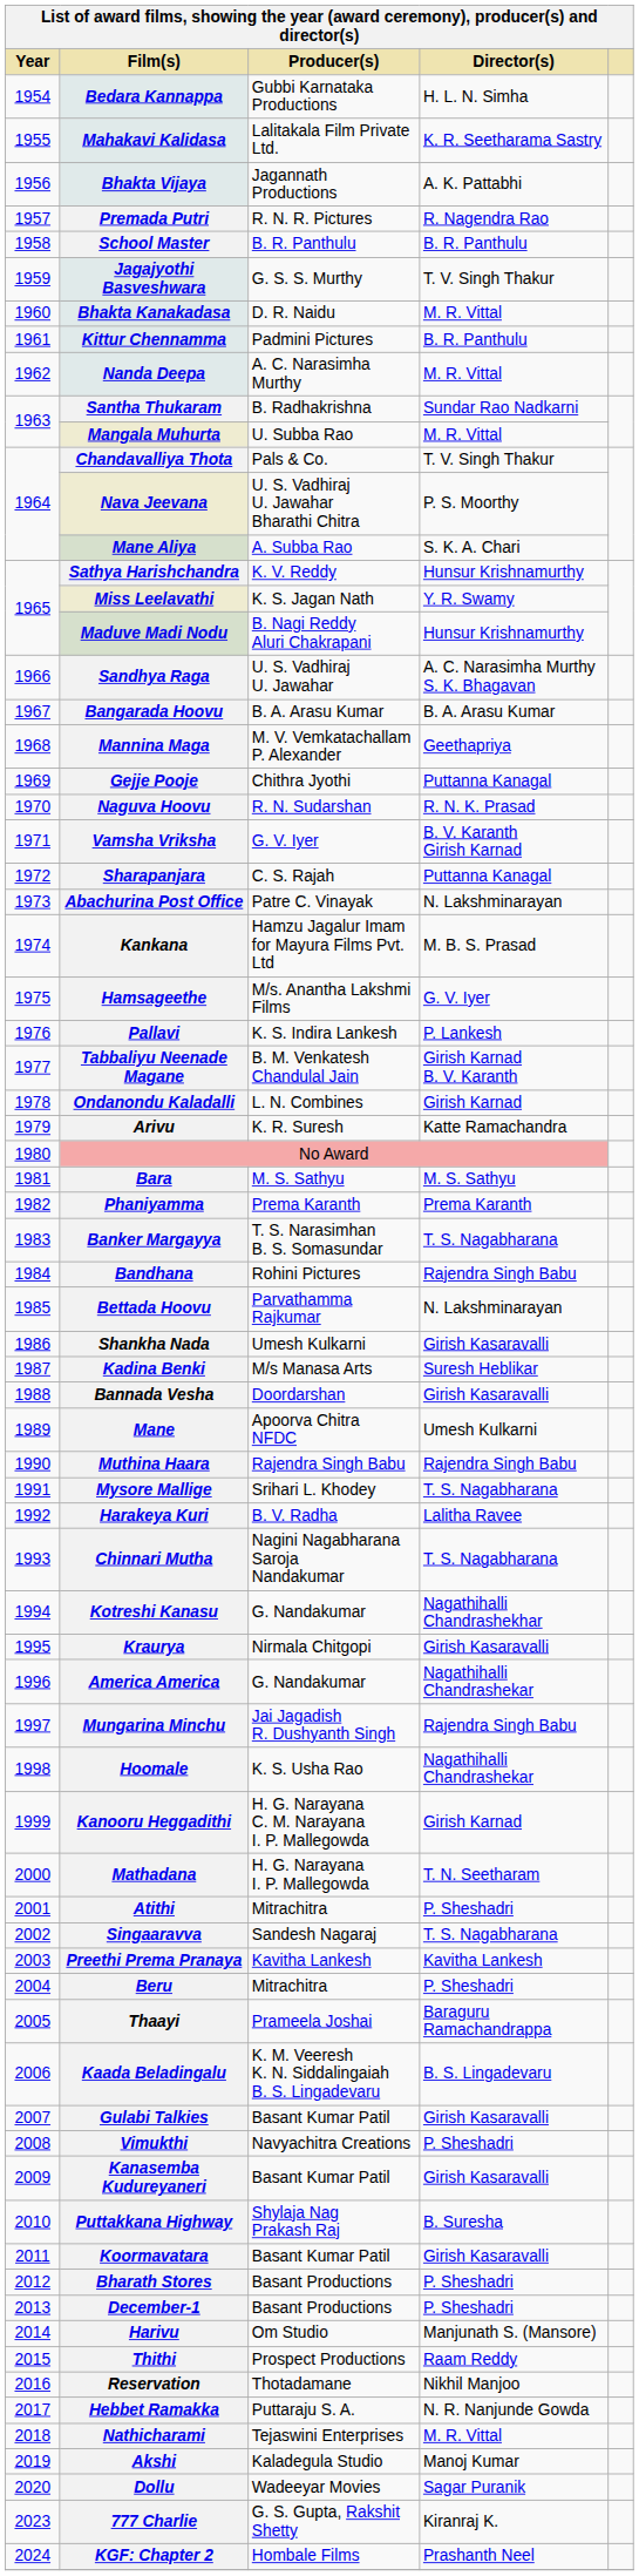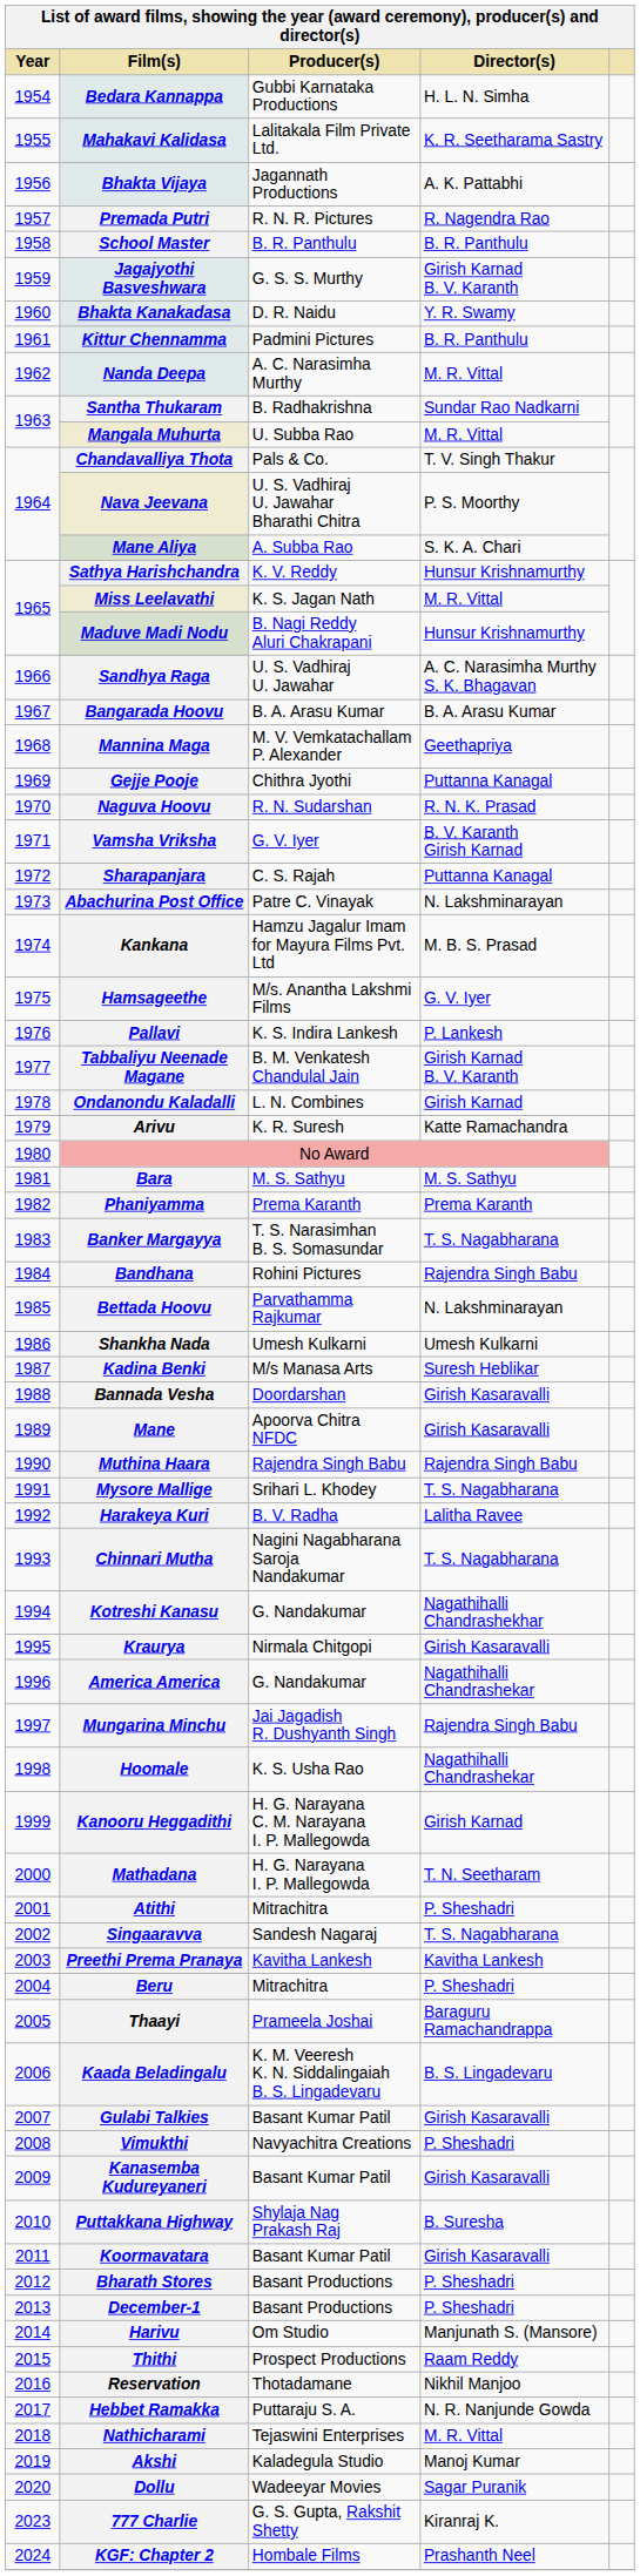Jagajyothi Basveshwara | Director(s): T. V. Singh Thakur -> Girish Karnad B. V. Karanth
Bhakta Kanakadasa | Director(s): M. R. Vittal -> Y. R. Swamy
Miss Leelavathi | Director(s): Y. R. Swamy -> M. R. Vittal
Shankha Nada | Director(s): Girish Kasaravalli -> Umesh Kulkarni
Mane | Director(s): Umesh Kulkarni -> Girish Kasaravalli
